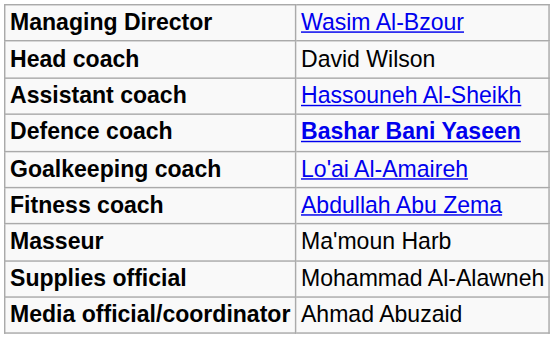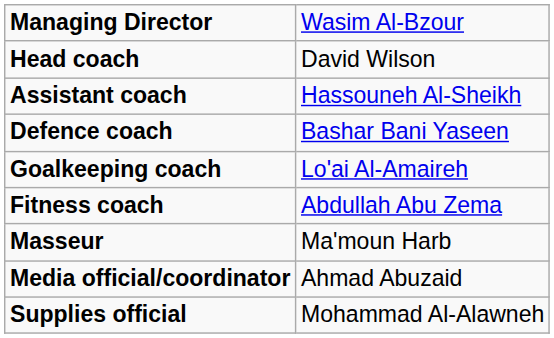Defence coach | column 2: bold -> normal
rows swapped: Supplies official <-> Media official/coordinator
